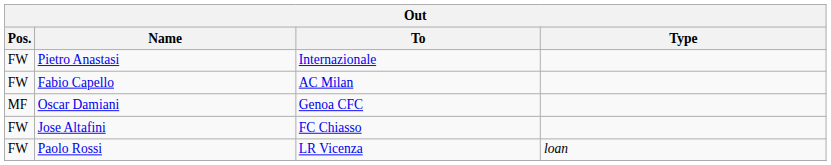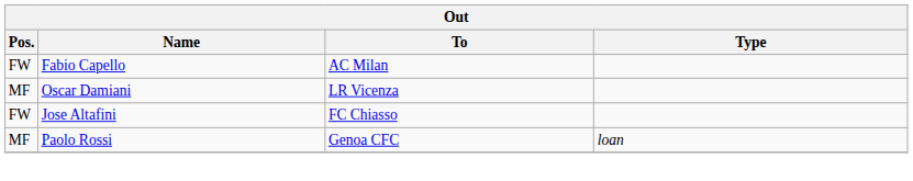- row: FW | Pietro Anastasi | Internazionale
Oscar Damiani | To: Genoa CFC -> LR Vicenza
Paolo Rossi | Pos.: FW -> MF
Paolo Rossi | To: LR Vicenza -> Genoa CFC
